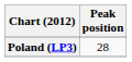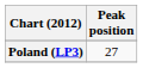Poland (LP3) | Peak position: 28 -> 27
